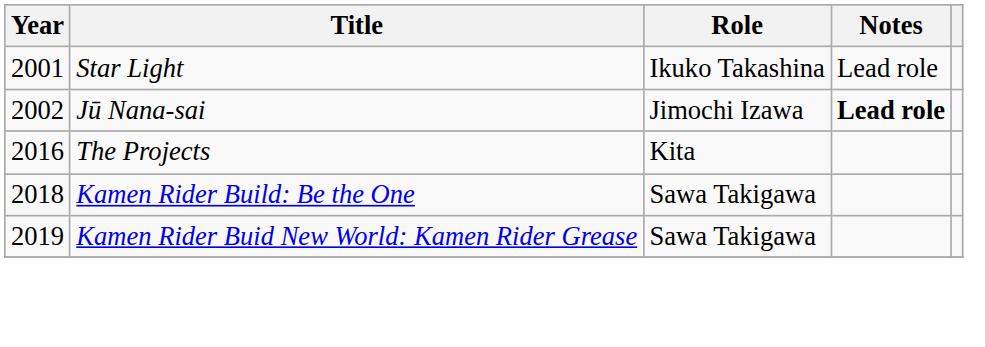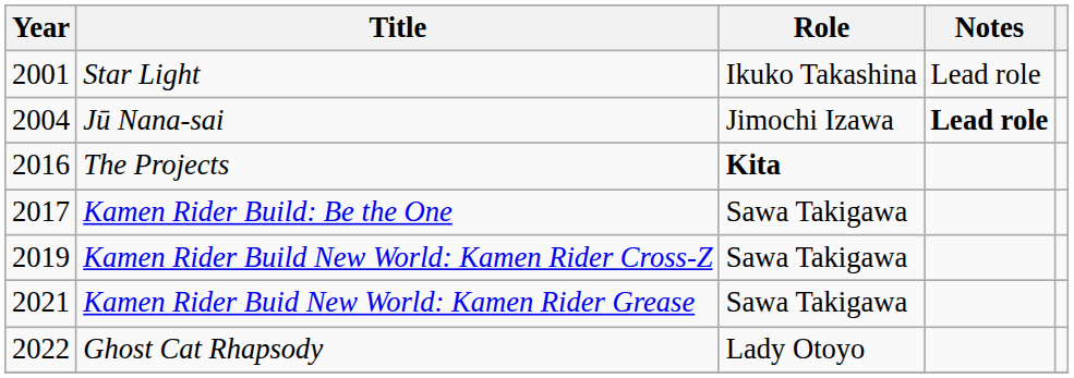Jū Nana-sai | Year: 2002 -> 2004
The Projects | Role: normal -> bold
Kamen Rider Build: Be the One | Year: 2018 -> 2017
+ row: 2019 | Kamen Rider Build New World: Kamen Rider Cross-Z | Sawa Takigawa
Kamen Rider Buid New World: Kamen Rider Grease | Year: 2019 -> 2021
+ row: 2022 | Ghost Cat Rhapsody | Lady Otoyo
